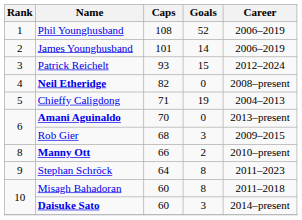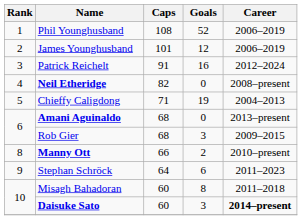James Younghusband | Goals: 14 -> 12
Patrick Reichelt | Caps: 93 -> 91
Patrick Reichelt | Goals: 15 -> 16
Amani Aguinaldo | Caps: 70 -> 68
Stephan Schröck | Goals: 8 -> 6
Daisuke Sato | Career: normal -> bold
